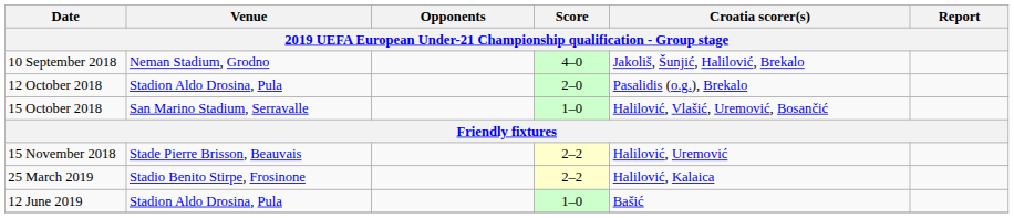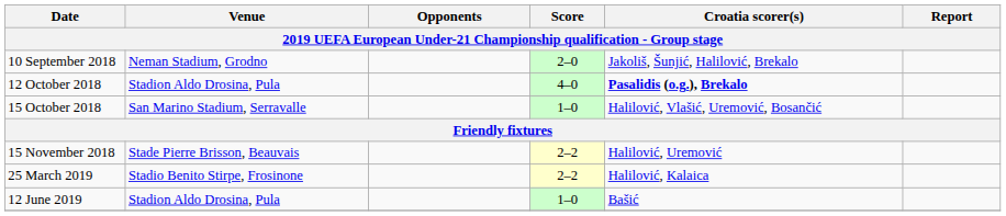10 September 2018 | Score: 4–0 -> 2–0
12 October 2018 | Score: 2–0 -> 4–0
12 October 2018 | Croatia scorer(s): normal -> bold
